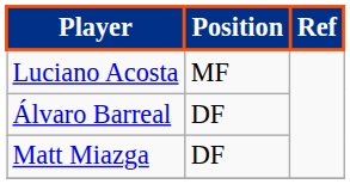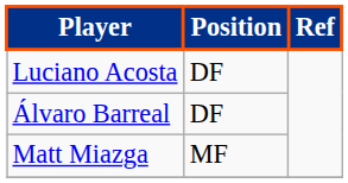Luciano Acosta | Position: MF -> DF
Matt Miazga | Position: DF -> MF
